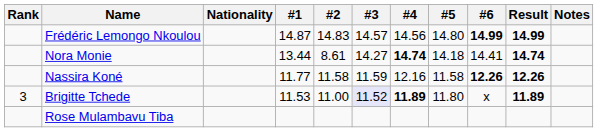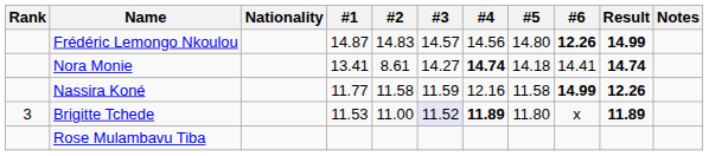Frédéric Lemongo Nkoulou | #6: 14.99 -> 12.26
Nora Monie | #1: 13.44 -> 13.41
Nassira Koné | #6: 12.26 -> 14.99
